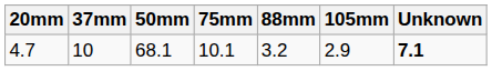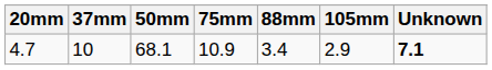4.7 | 75mm: 10.1 -> 10.9
4.7 | 88mm: 3.2 -> 3.4
